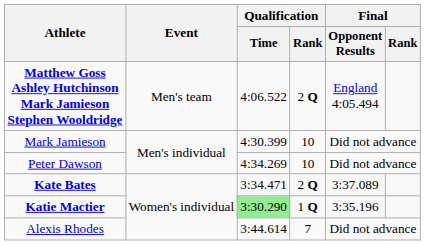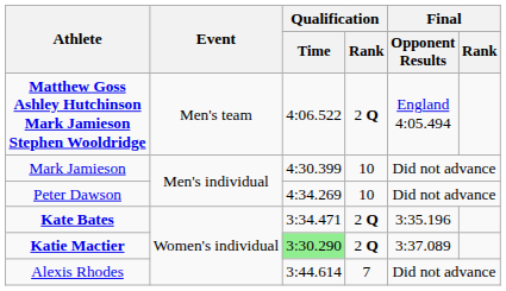Kate Bates | Final / Opponent Results: 3:37.089 -> 3:35.196
Katie Mactier | Qualification / Rank: 1 Q -> 2 Q
Katie Mactier | Final / Opponent Results: 3:35.196 -> 3:37.089
